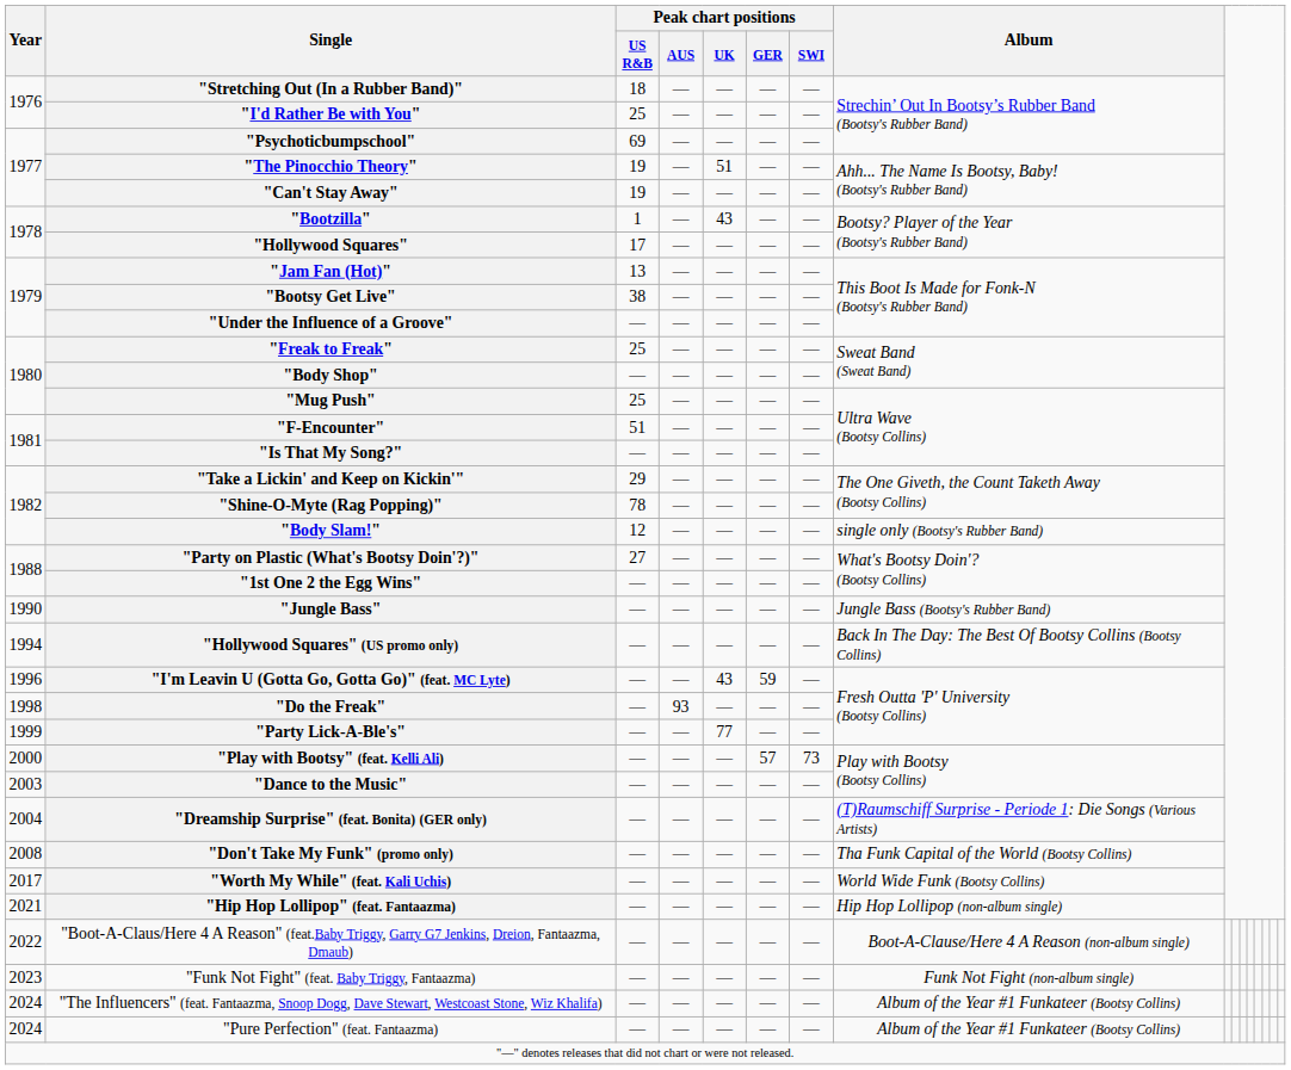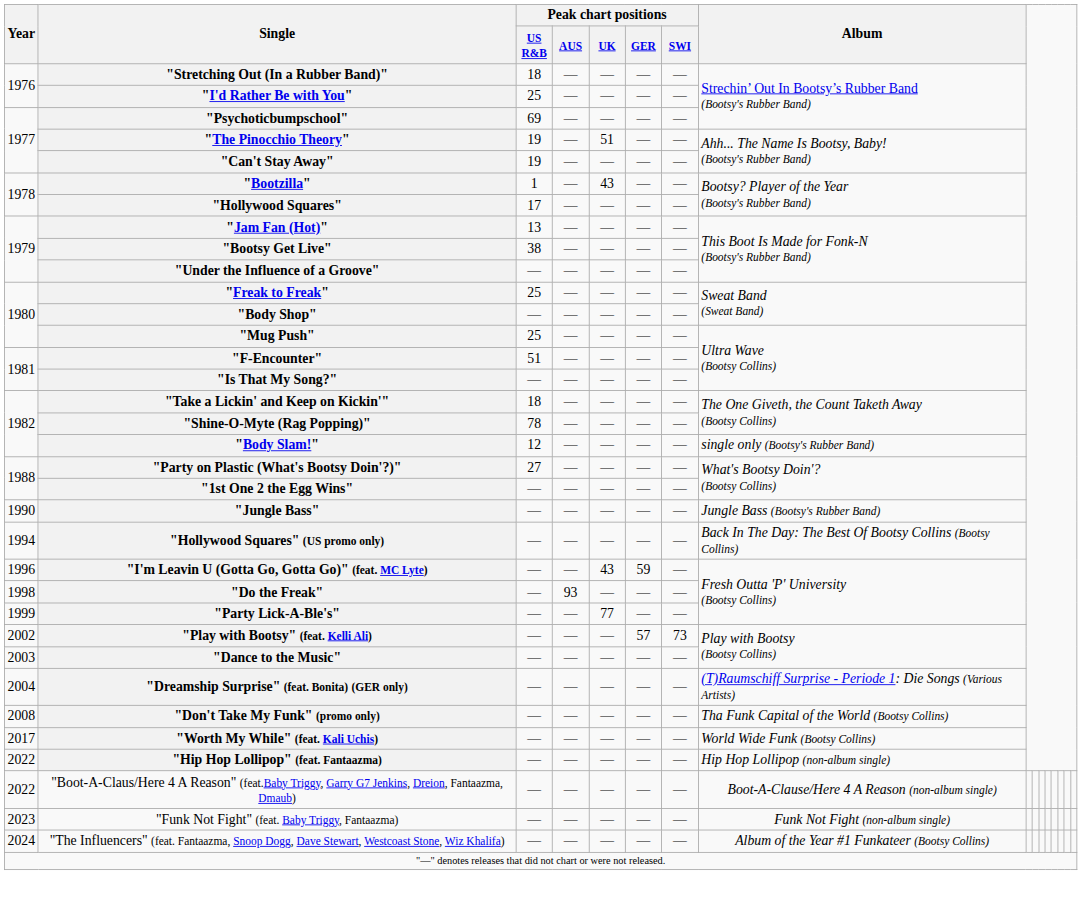"Take a Lickin' and Keep on Kickin'" | Peak chart positions / US R&B: 29 -> 18
"Play with Bootsy" (feat. Kelli Ali) | Year: 2000 -> 2002
"Hip Hop Lollipop" (feat. Fantaazma) | Year: 2021 -> 2022
- row: 2024 | "Pure Perfection" (feat. Fantaazma) | — | — | — | — | — | Album of the Year #1 Funkateer (Bootsy Collins)
